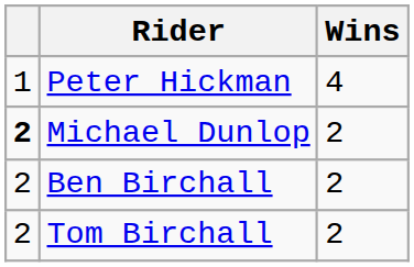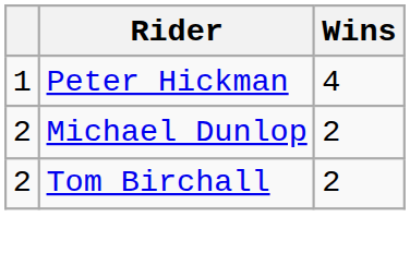Michael Dunlop | column 1: bold -> normal
- row: 2 | Ben Birchall | 2
